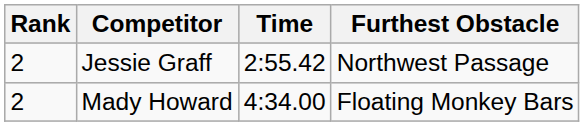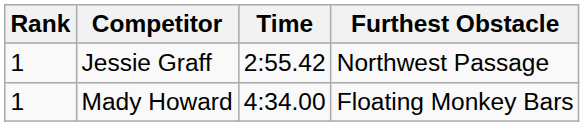Jessie Graff | Rank: 2 -> 1
Mady Howard | Rank: 2 -> 1
